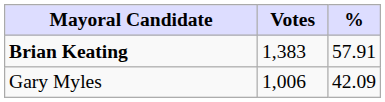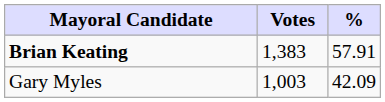Gary Myles | Votes: 1,006 -> 1,003
